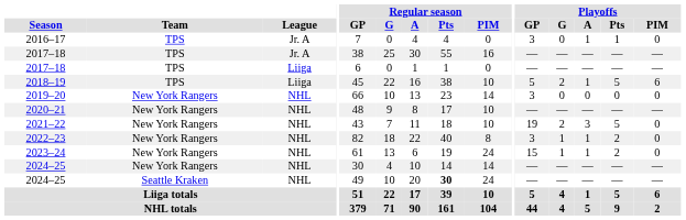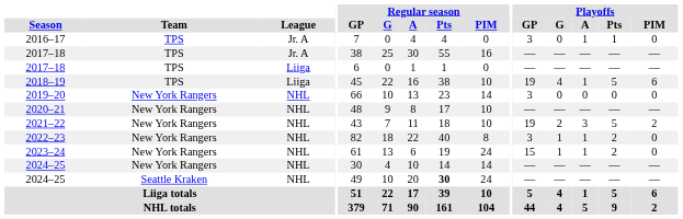2018–19 | Playoffs / GP: 5 -> 19
2018–19 | Playoffs / G: 2 -> 4
2021–22 | Playoffs / PIM: 0 -> 2
